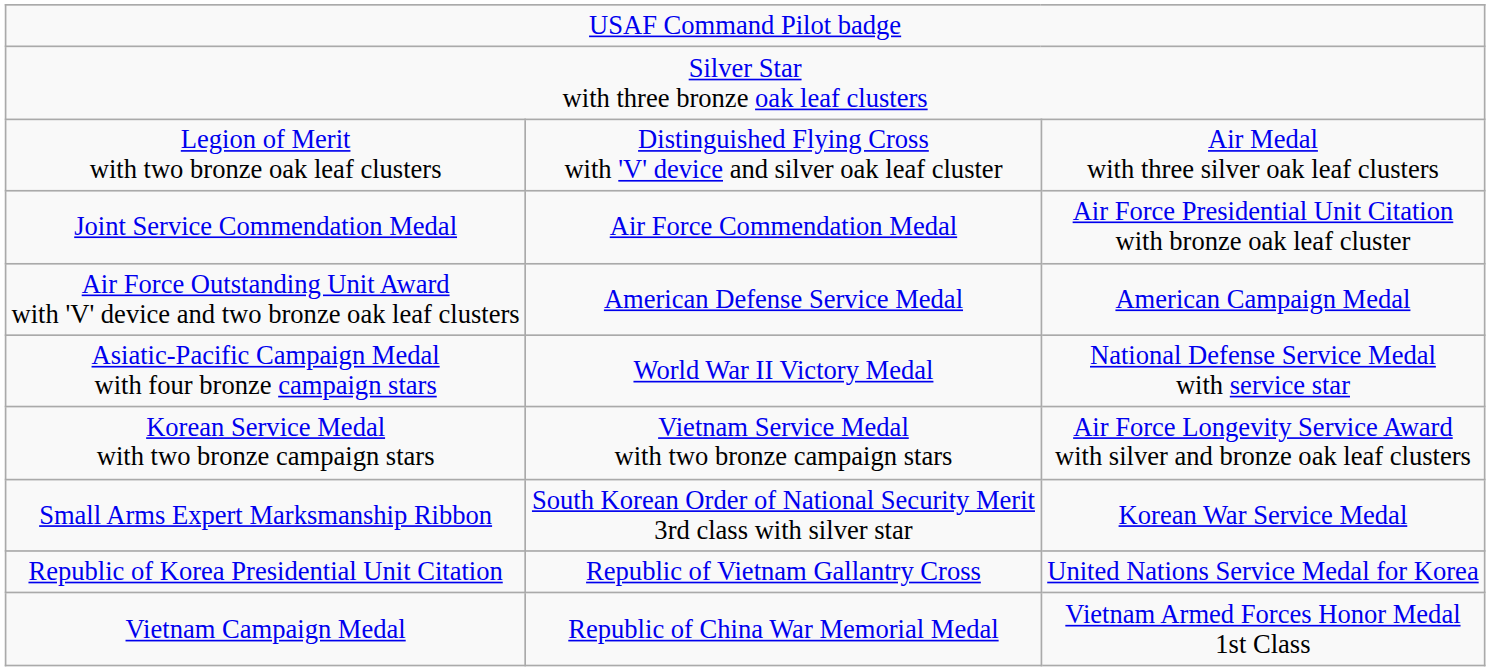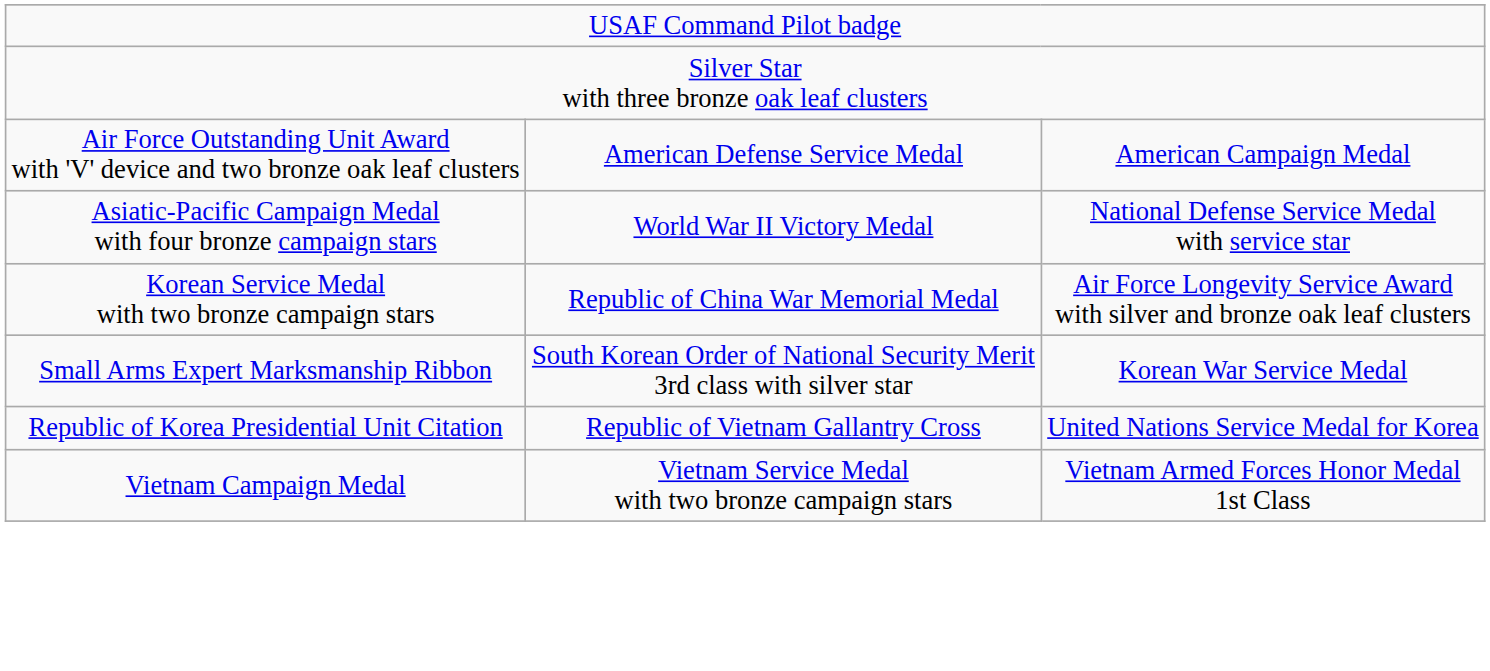- row: Legion of Merit with two bronze oak leaf clusters | Distinguished Flying Cross with 'V' device and silver oak leaf cluster | Air Medal with three silver oak leaf clusters
- row: Joint Service Commendation Medal | Air Force Commendation Medal | Air Force Presidential Unit Citation with bronze oak leaf cluster
Korean Service Medal with two bronze campaign stars | column 2: Vietnam Service Medal with two bronze campaign stars -> Republic of China War Memorial Medal
Vietnam Campaign Medal | column 2: Republic of China War Memorial Medal -> Vietnam Service Medal with two bronze campaign stars
